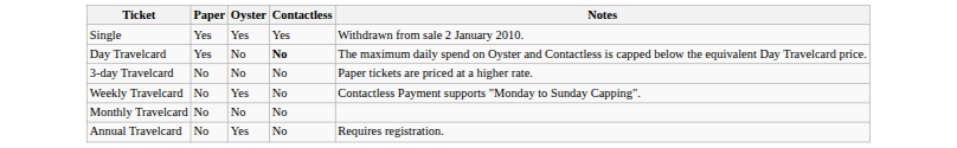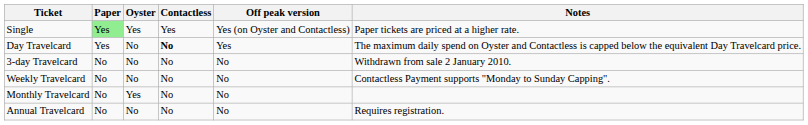+ column: Off peak version | Yes (on Oyster and Contactless) | Yes | No | No | No | No
Single | Paper: no background -> lightgreen background
Single | Notes: Withdrawn from sale 2 January 2010. -> Paper tickets are priced at a higher rate.
3-day Travelcard | Notes: Paper tickets are priced at a higher rate. -> Withdrawn from sale 2 January 2010.
Weekly Travelcard | Oyster: Yes -> No
Monthly Travelcard | Oyster: No -> Yes
Annual Travelcard | Oyster: Yes -> No
